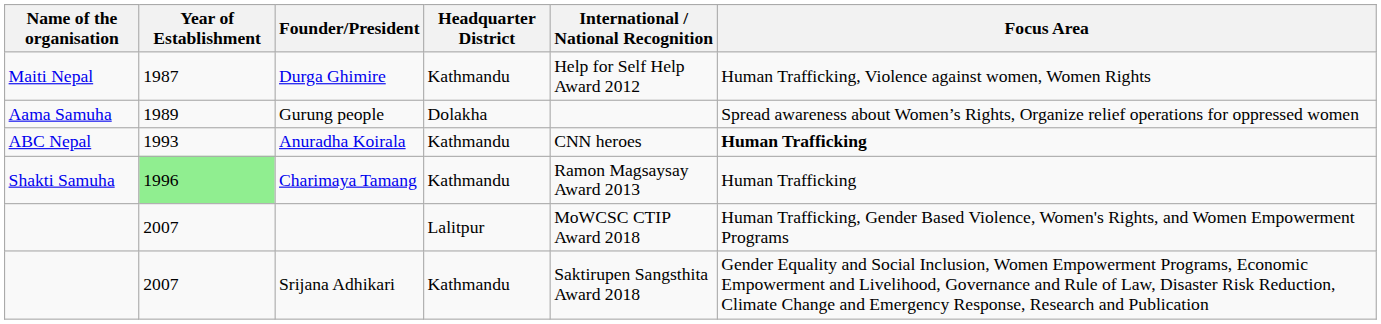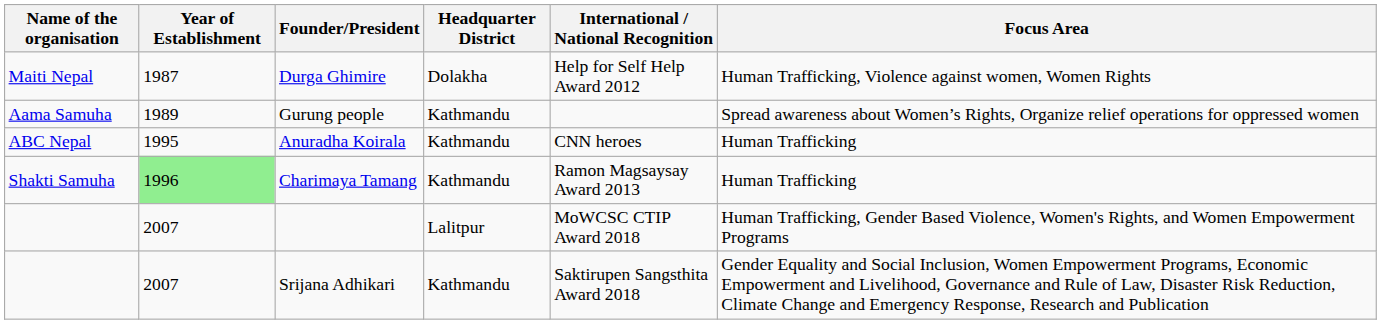Durga Ghimire | Headquarter District: Kathmandu -> Dolakha
Gurung people | Headquarter District: Dolakha -> Kathmandu
Anuradha Koirala | Year of Establishment: 1993 -> 1995
Anuradha Koirala | Focus Area: bold -> normal
